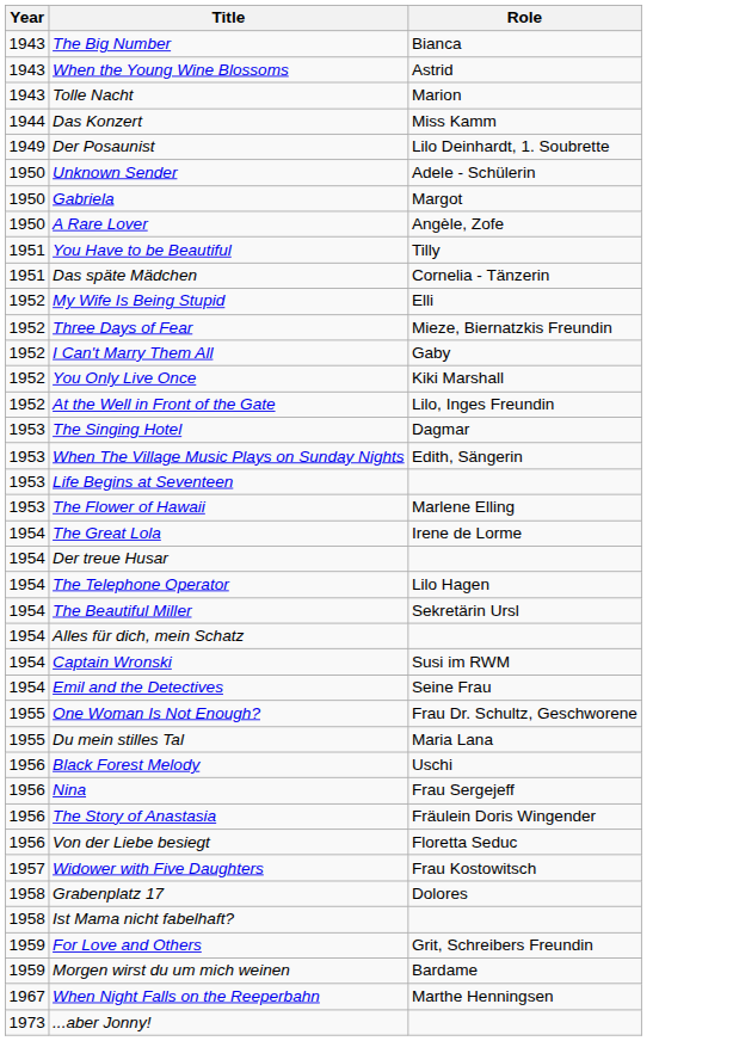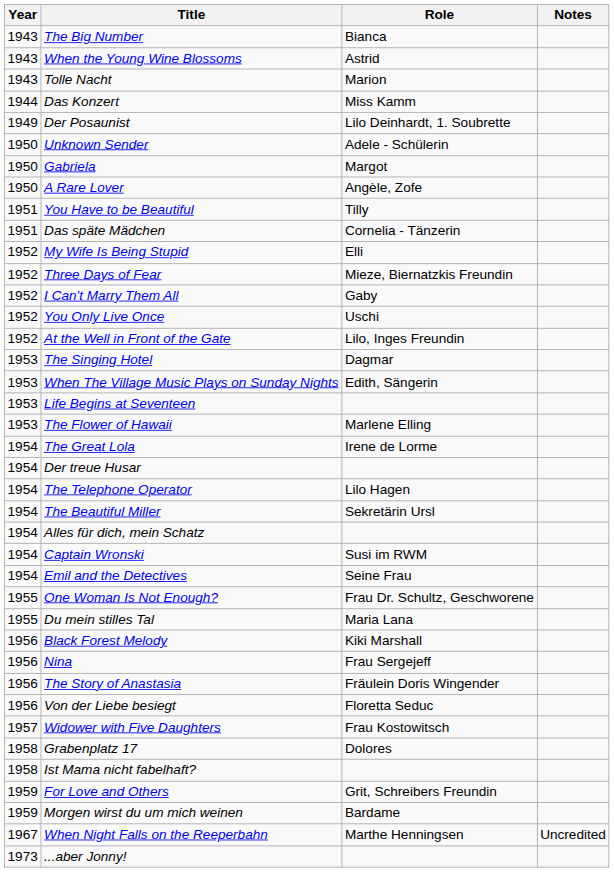+ column: Notes | Uncredited
You Only Live Once | Role: Kiki Marshall -> Uschi
Black Forest Melody | Role: Uschi -> Kiki Marshall
